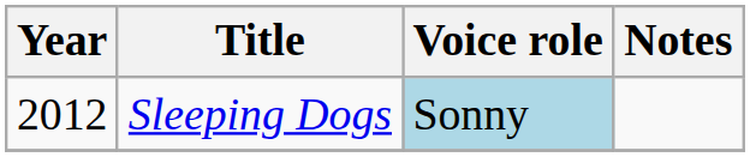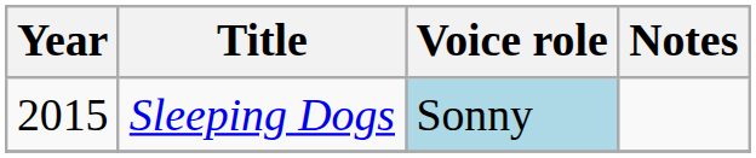Sleeping Dogs | Year: 2012 -> 2015
